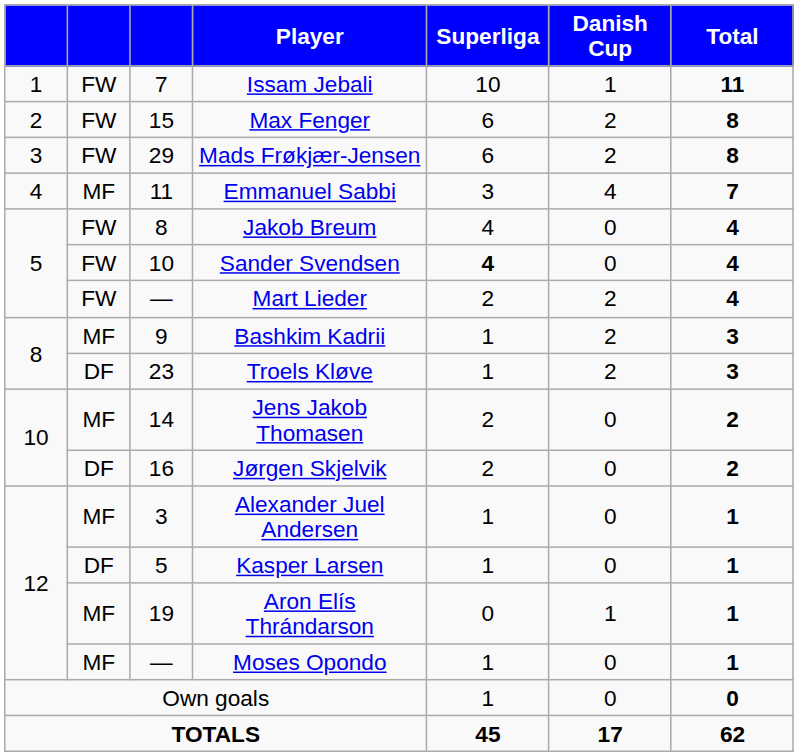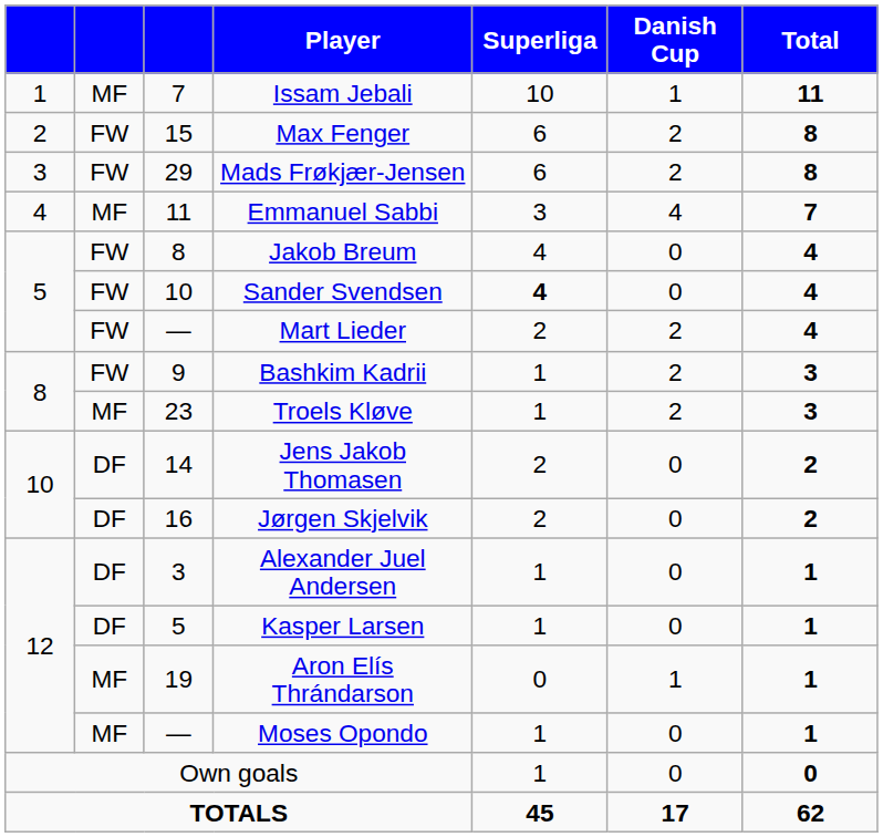Issam Jebali | column 2: FW -> MF
Bashkim Kadrii | column 2: MF -> FW
Troels Kløve | column 2: DF -> MF
Jens Jakob Thomasen | column 2: MF -> DF
Alexander Juel Andersen | column 2: MF -> DF
